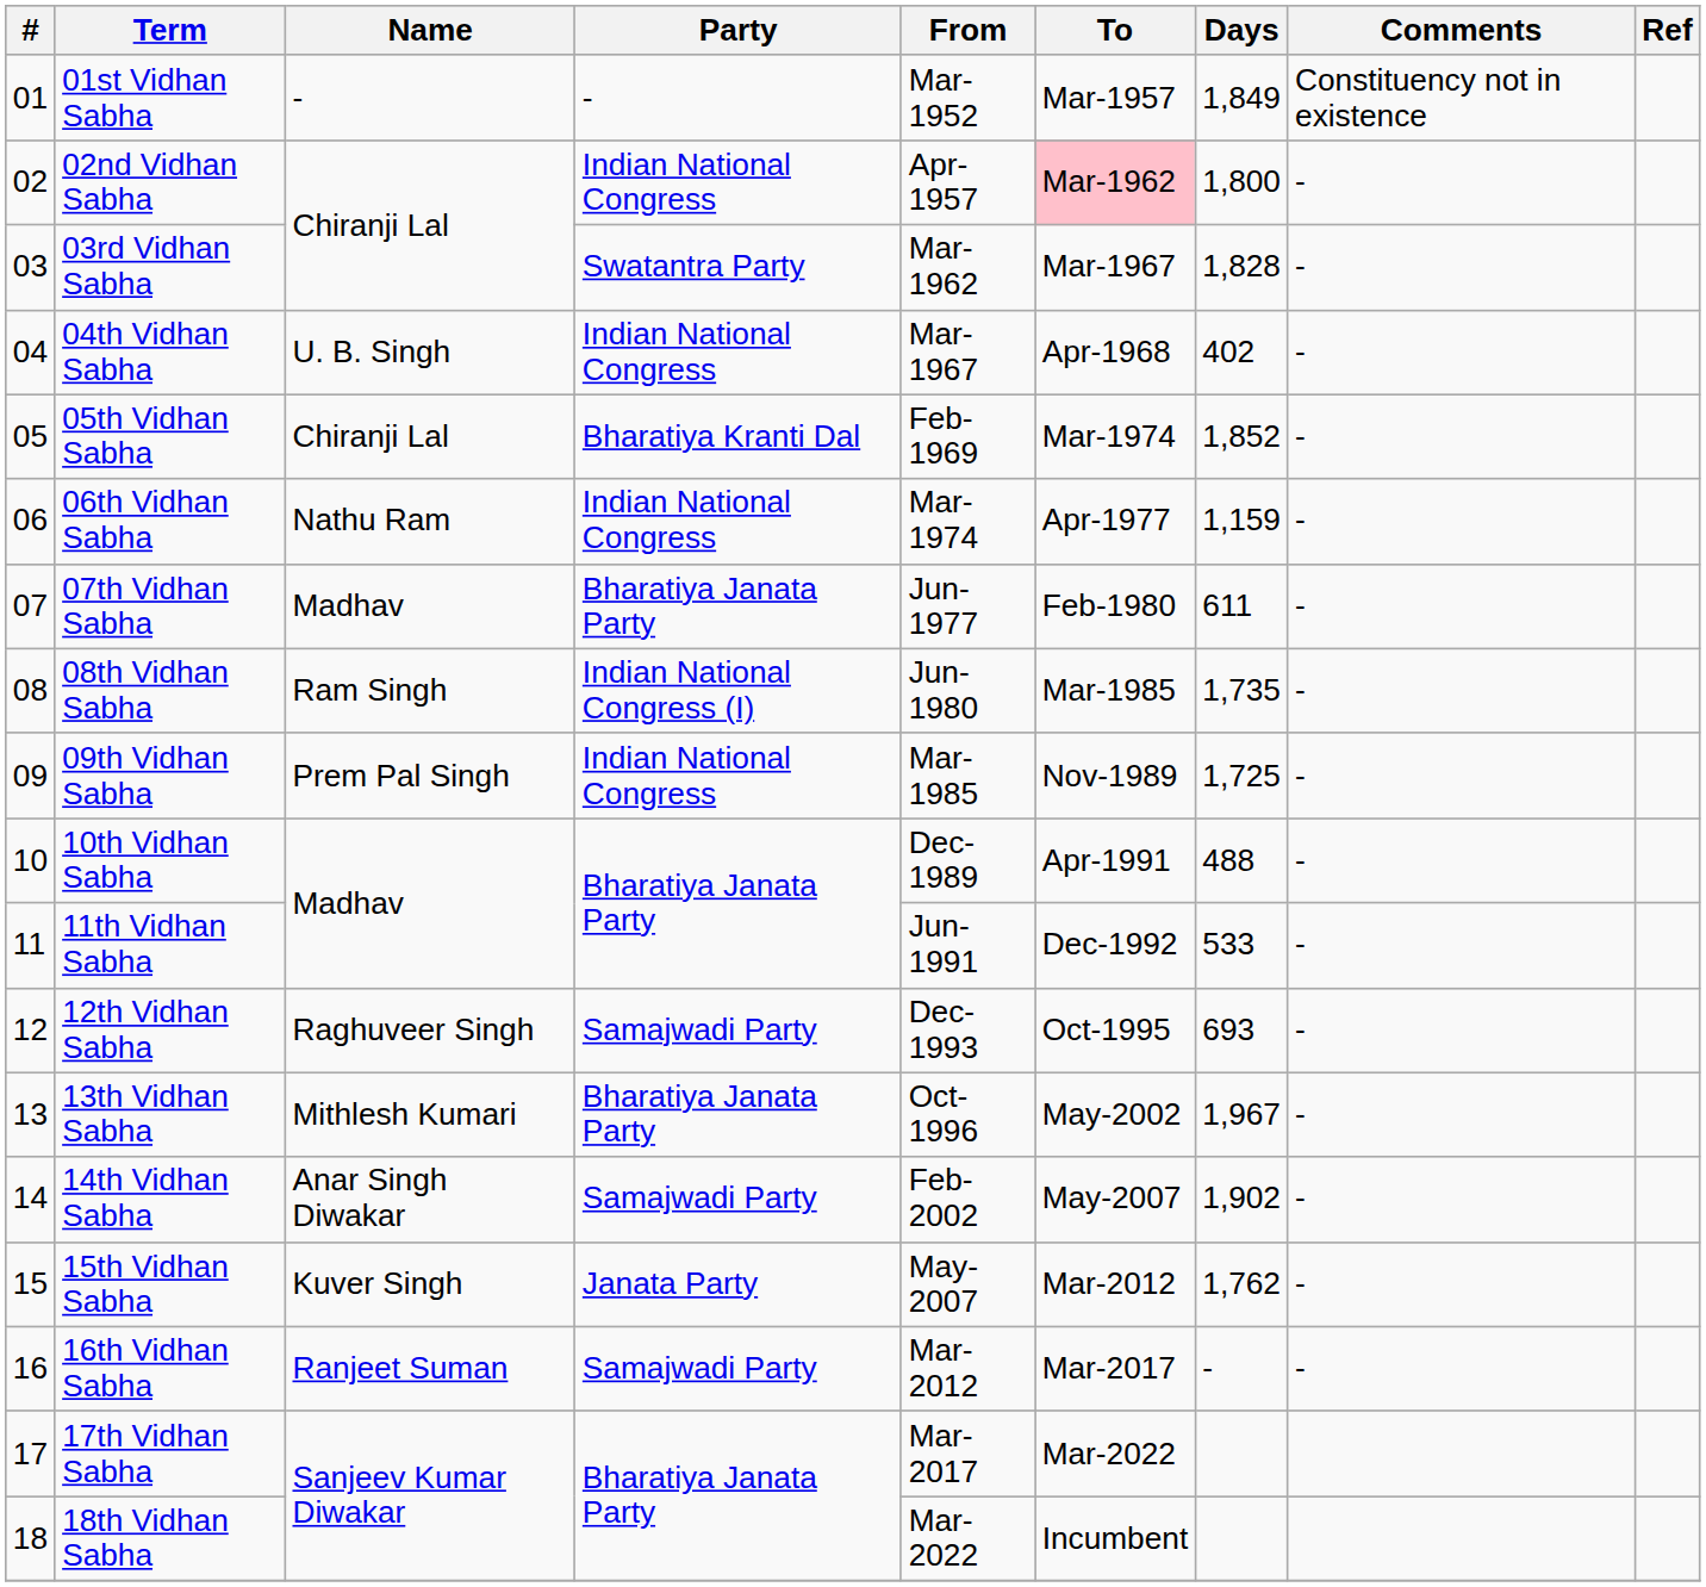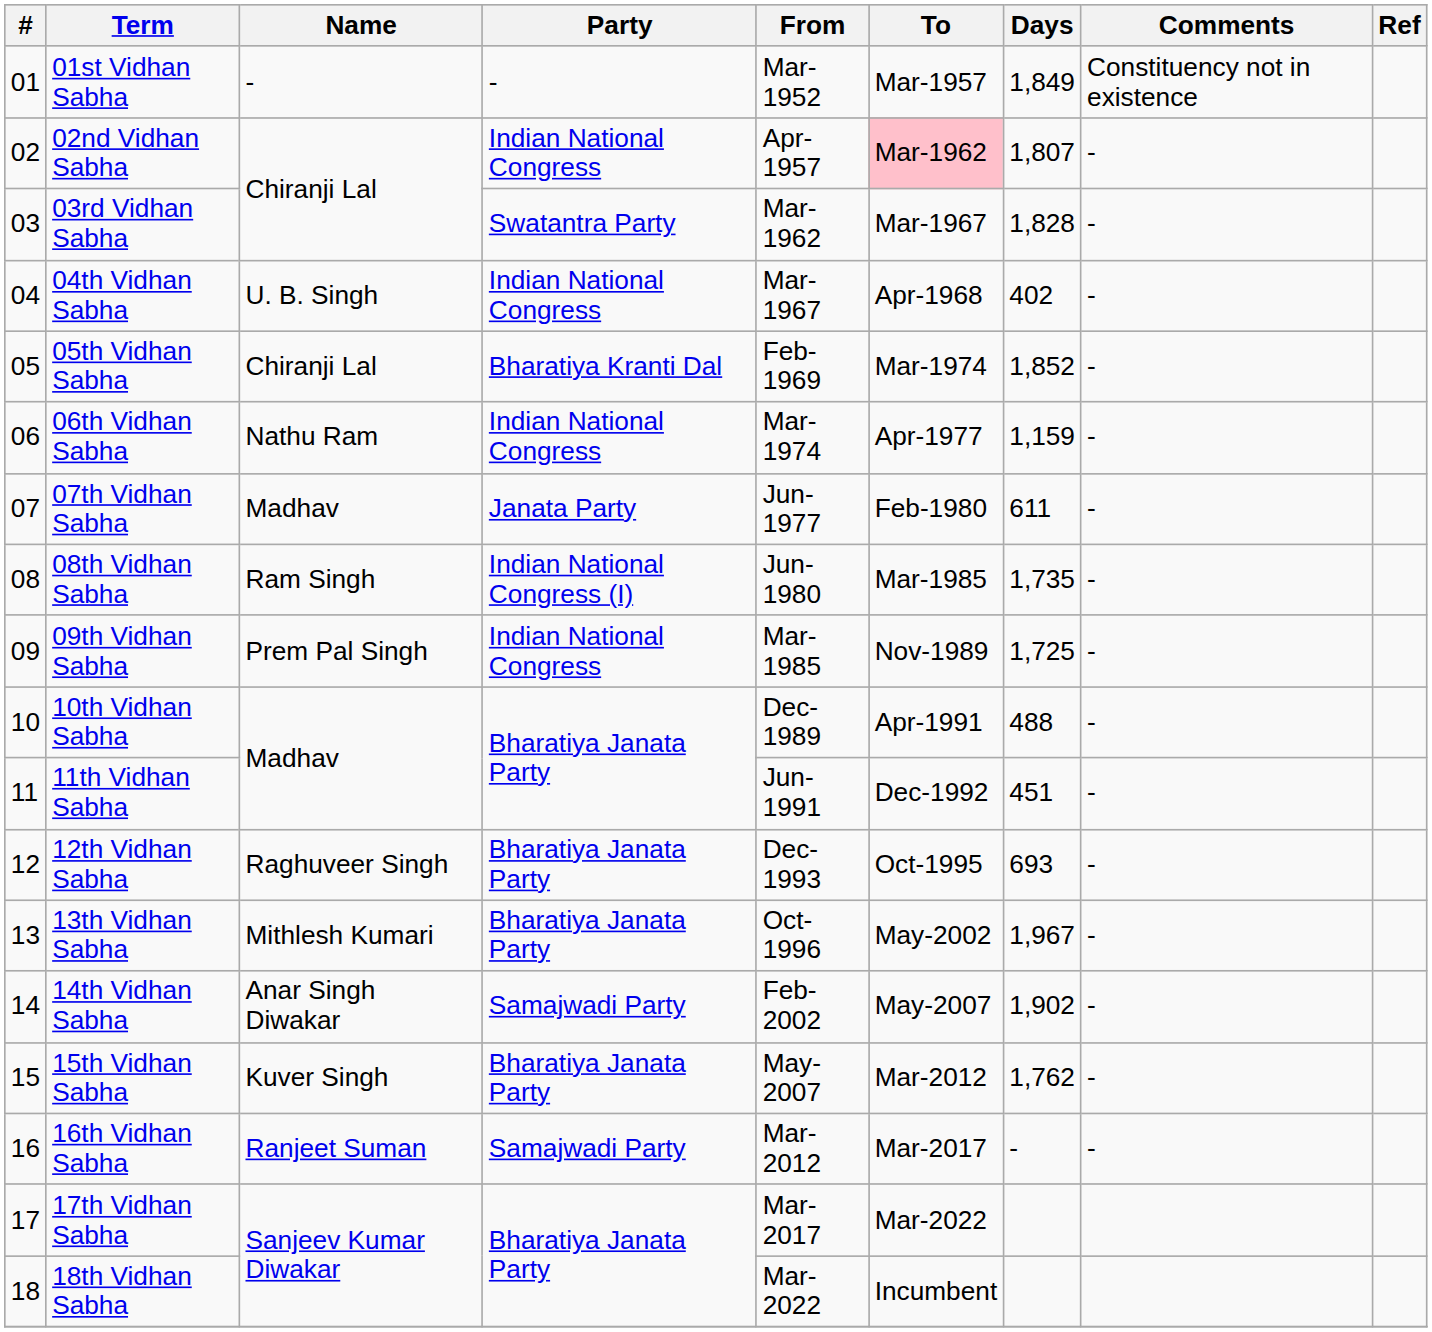02nd Vidhan Sabha | Days: 1,800 -> 1,807
07th Vidhan Sabha | Party: Bharatiya Janata Party -> Janata Party
11th Vidhan Sabha | Days: 533 -> 451
12th Vidhan Sabha | Party: Samajwadi Party -> Bharatiya Janata Party
15th Vidhan Sabha | Party: Janata Party -> Bharatiya Janata Party
